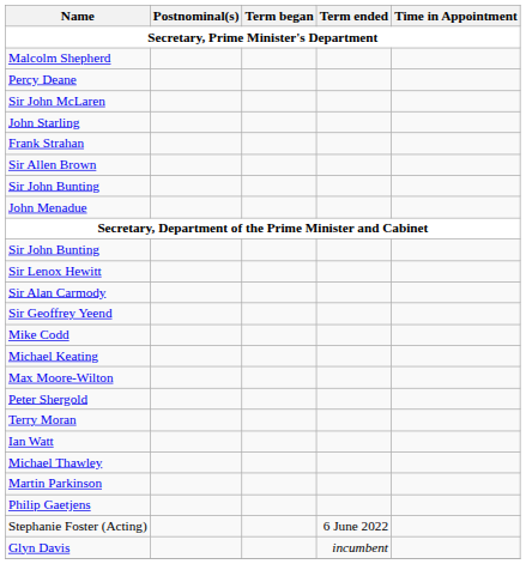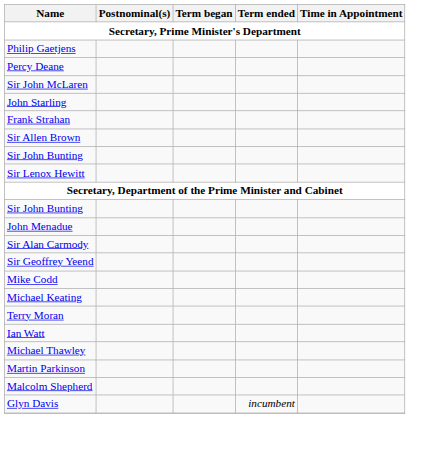rows swapped: Malcolm Shepherd <-> Philip Gaetjens
rows swapped: Sir Lenox Hewitt <-> John Menadue
- row: Max Moore-Wilton
- row: Peter Shergold
- row: Stephanie Foster (Acting) | 6 June 2022
